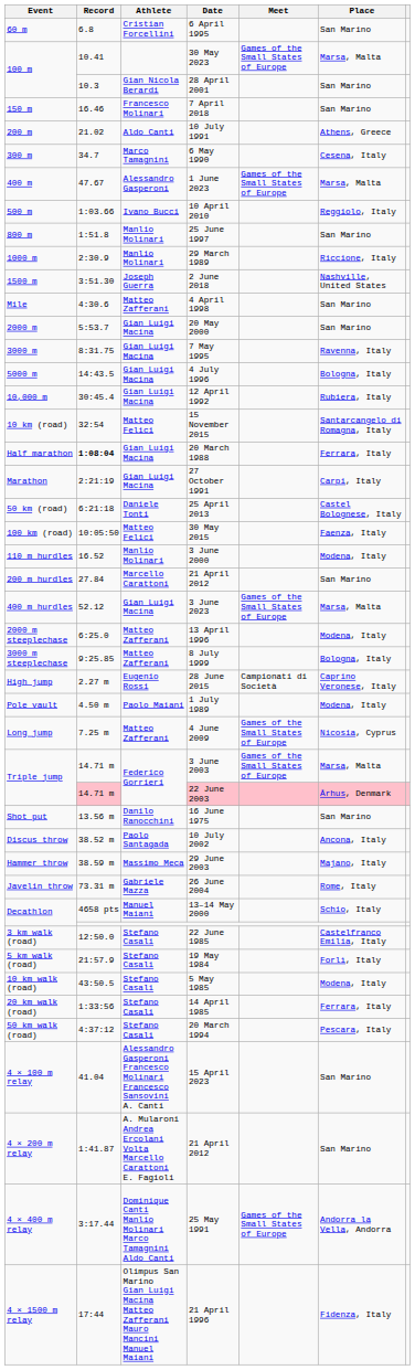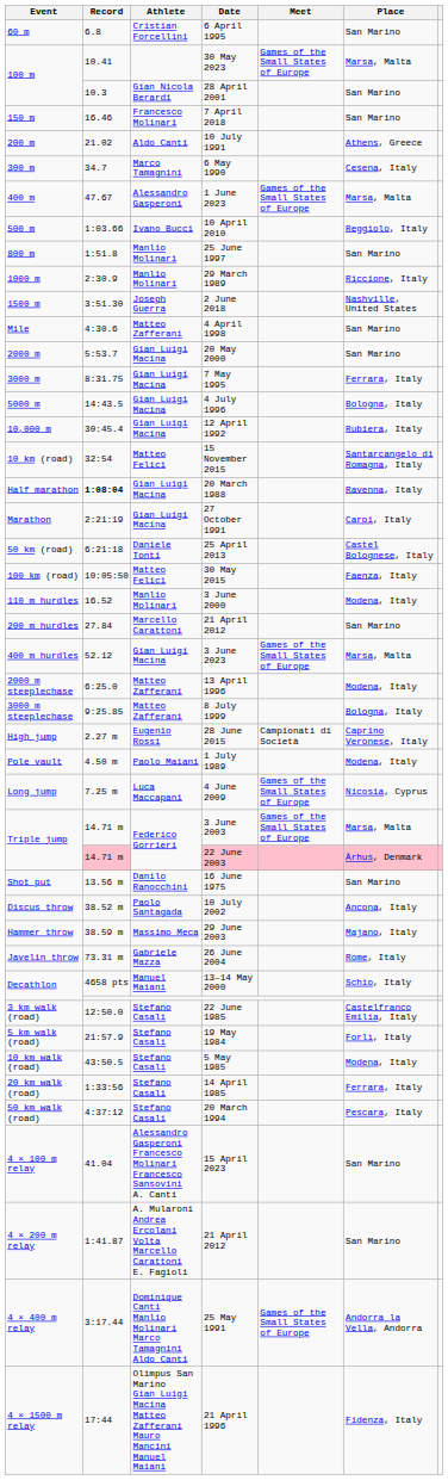7 May 1995 | Place: Ravenna, Italy -> Ferrara, Italy
20 March 1988 | Place: Ferrara, Italy -> Ravenna, Italy
4 June 2009 | Athlete: Matteo Zafferani -> Luca Maccapani
